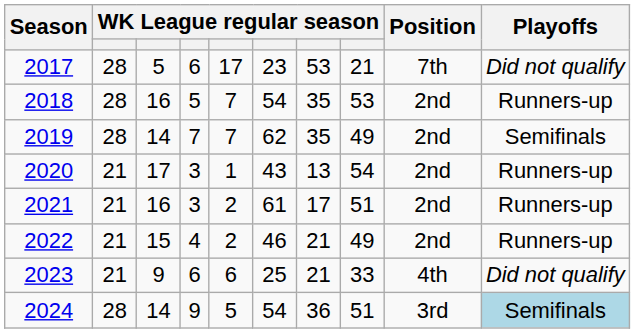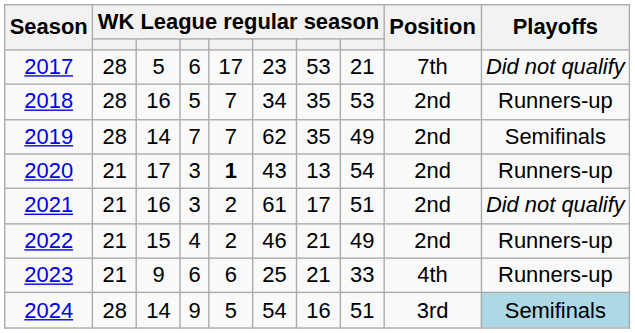2018 | column 6: 54 -> 34
2020 | column 5: normal -> bold
2021 | Playoffs: Runners-up -> Did not qualify
2023 | Playoffs: Did not qualify -> Runners-up
2024 | column 7: 36 -> 16
